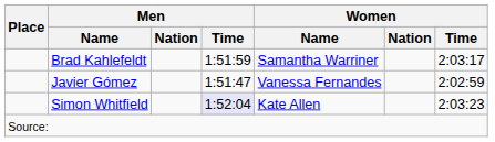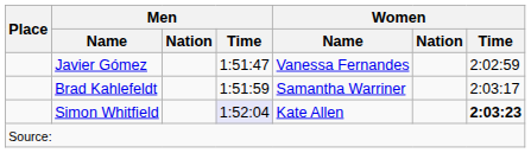rows swapped: Javier Gómez <-> Brad Kahlefeldt
Simon Whitfield | Women / Time: normal -> bold
